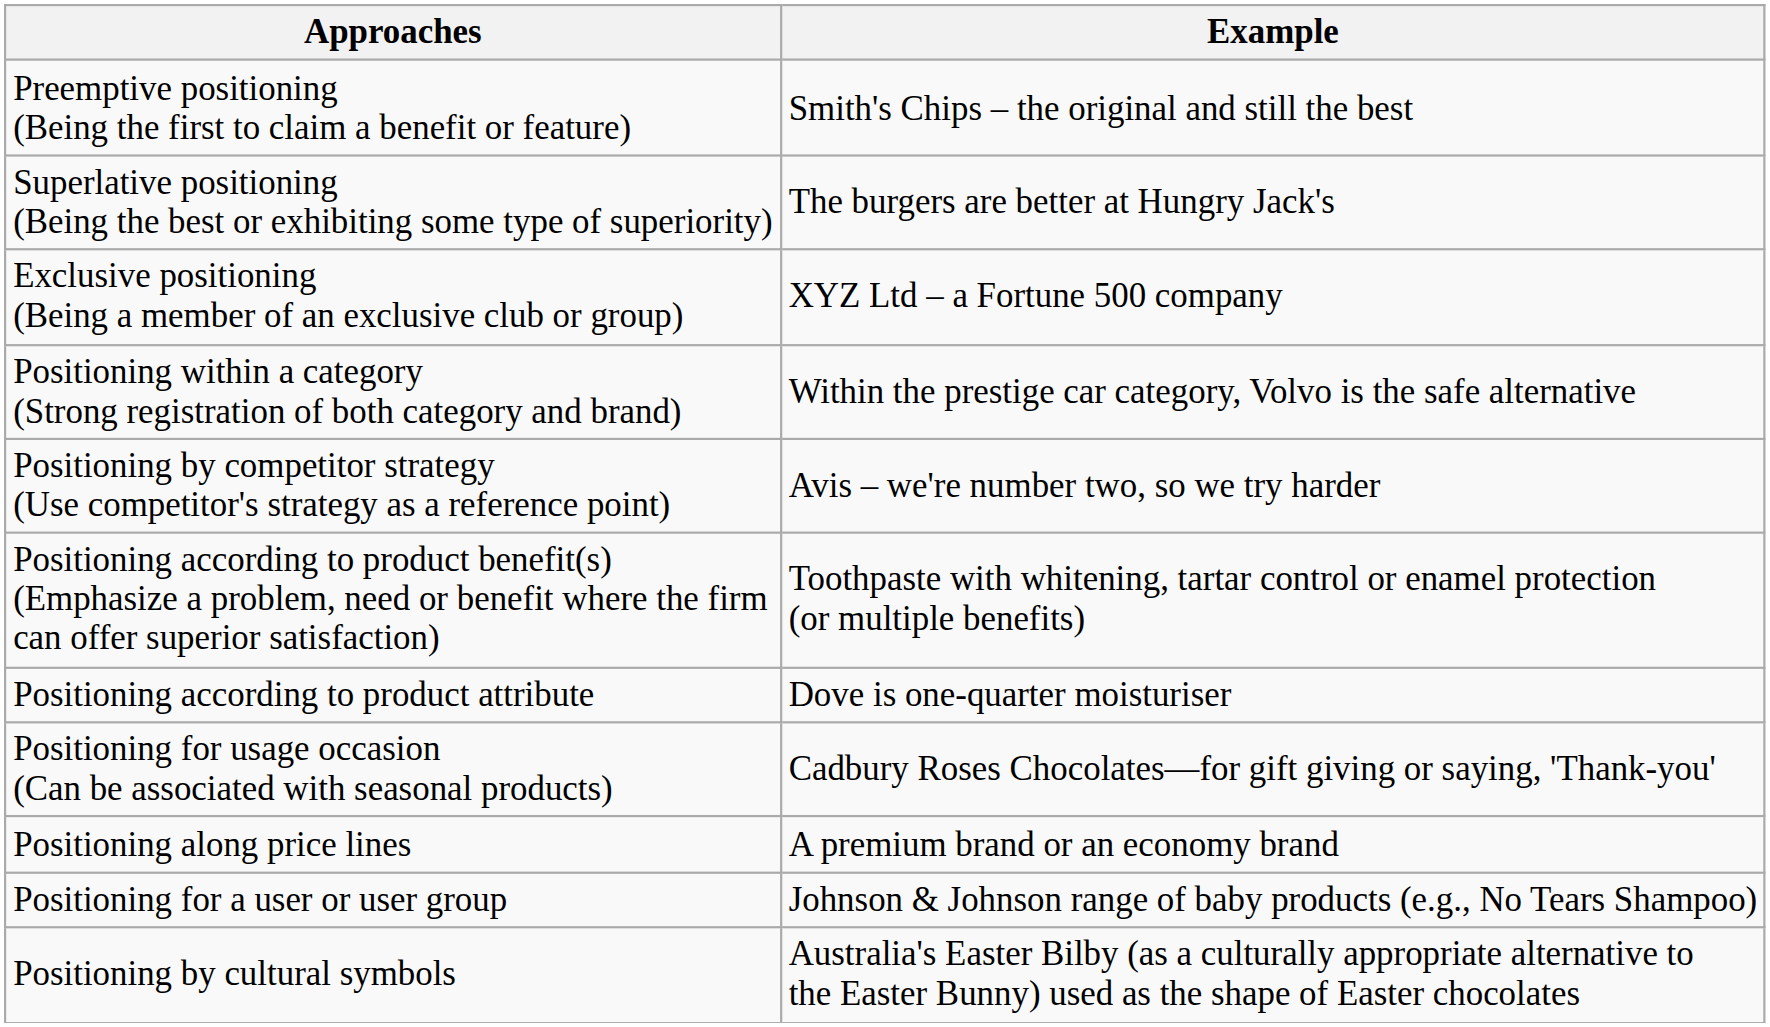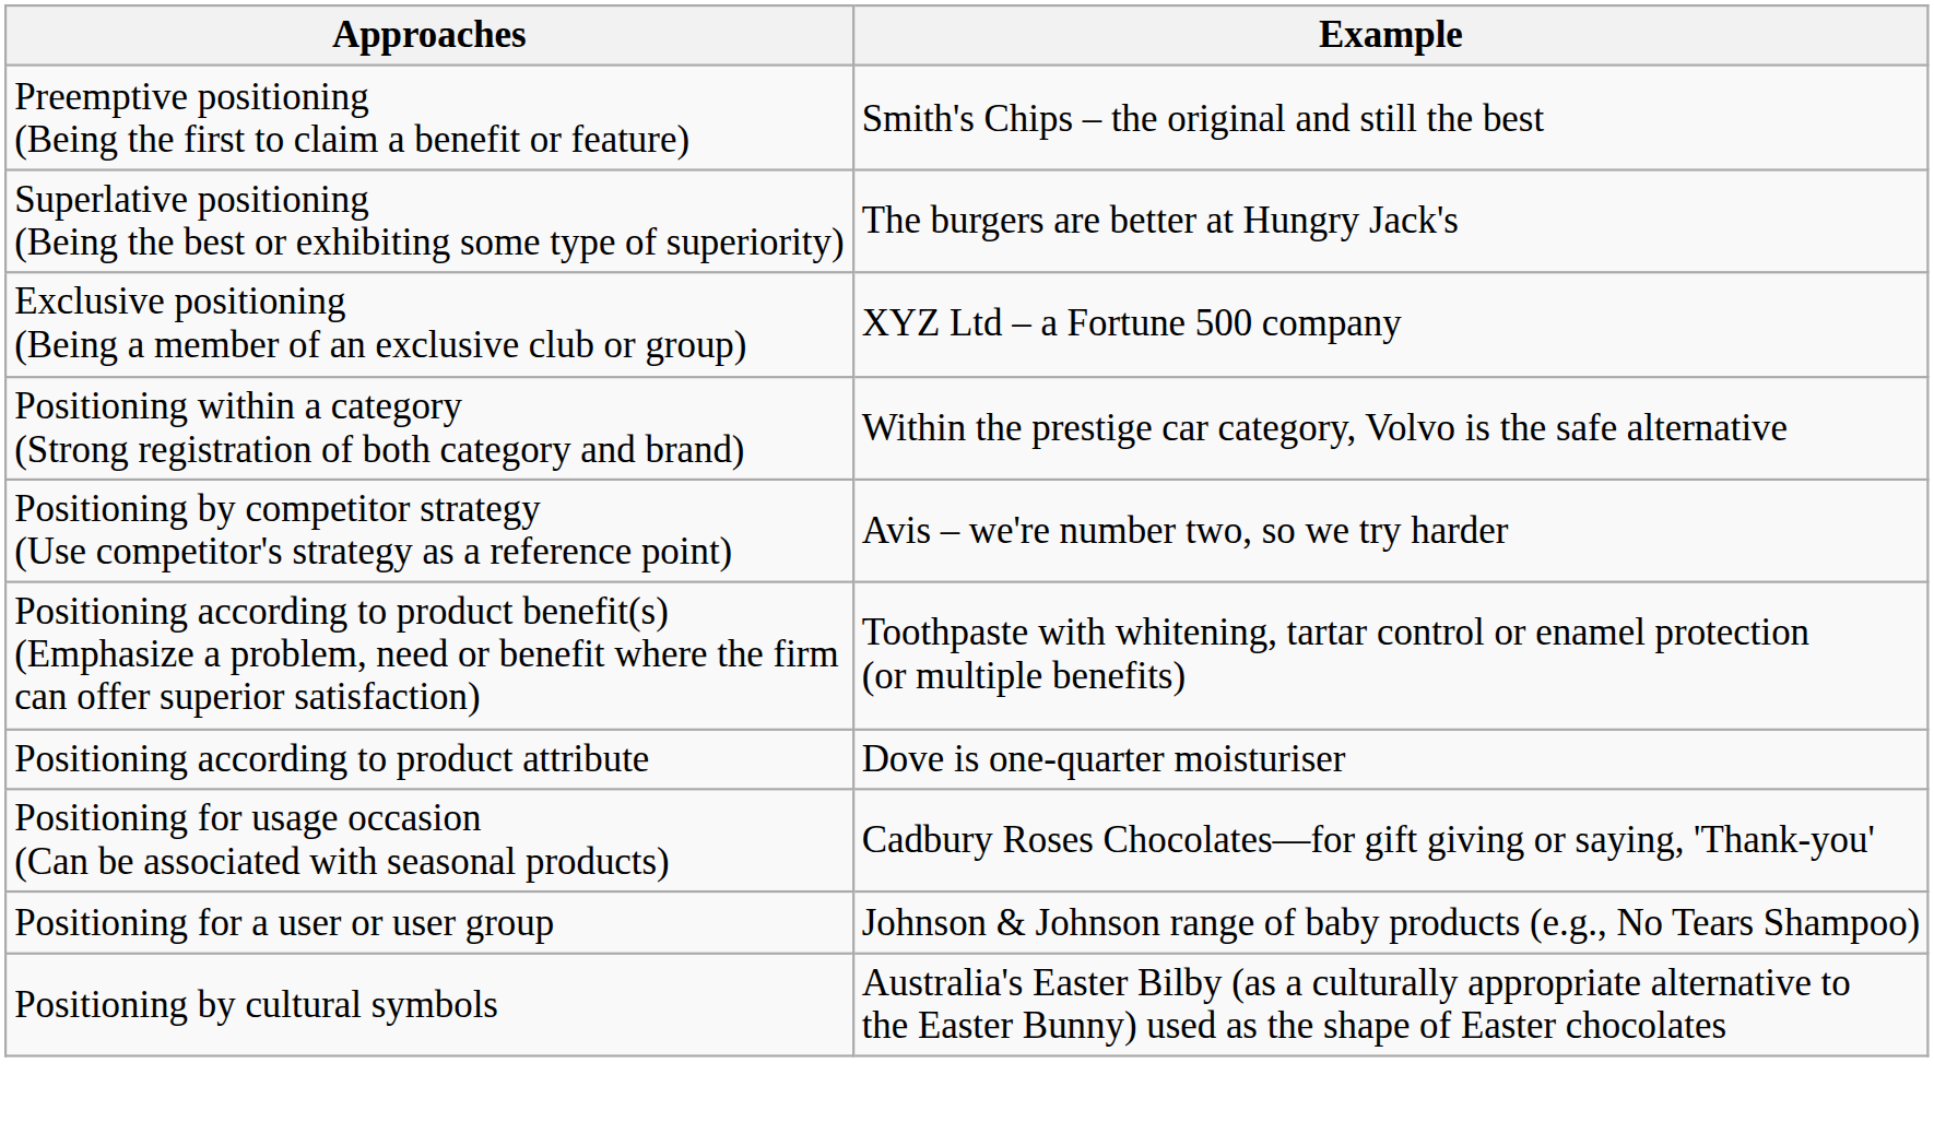- row: Positioning along price lines | A premium brand or an economy brand
